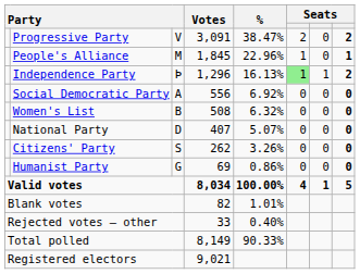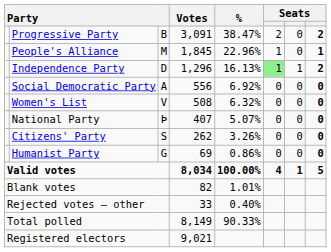Progressive Party | column 3: V -> B
Independence Party | column 3: Þ -> D
Women's List | column 3: B -> V
National Party | column 3: D -> Þ
